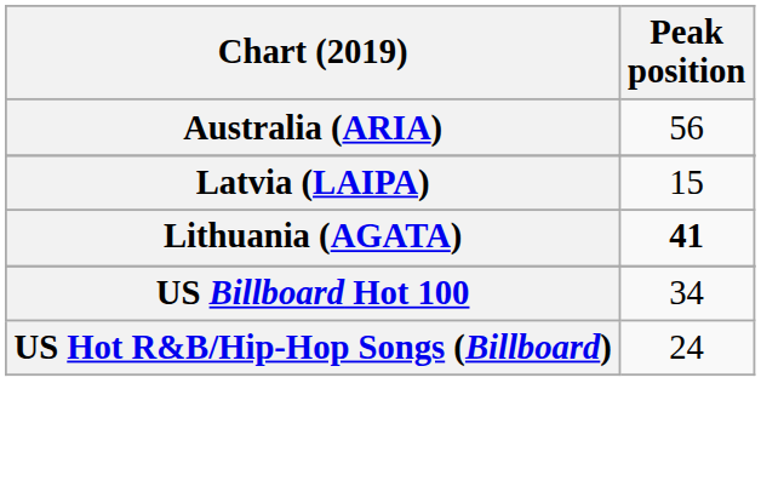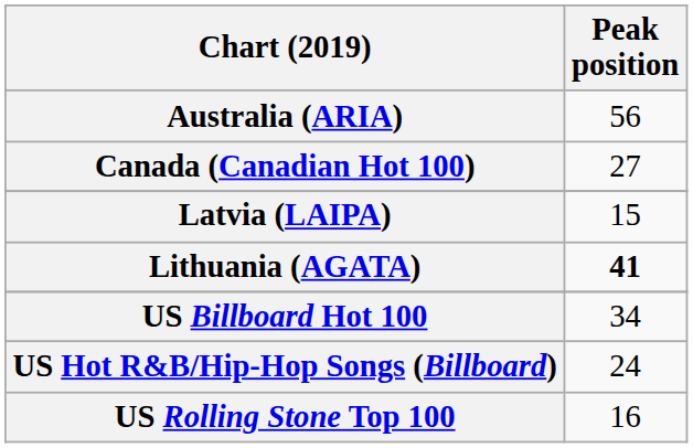+ row: Canada (Canadian Hot 100) | 27
+ row: US Rolling Stone Top 100 | 16
